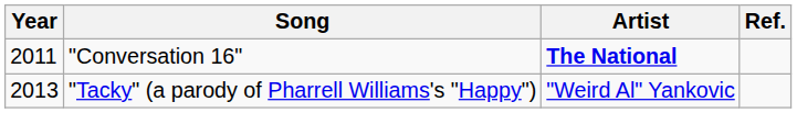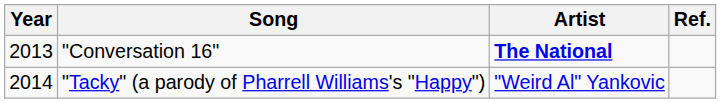"Conversation 16" | Year: 2011 -> 2013
"Tacky" (a parody of Pharrell Williams's "Happy") | Year: 2013 -> 2014
